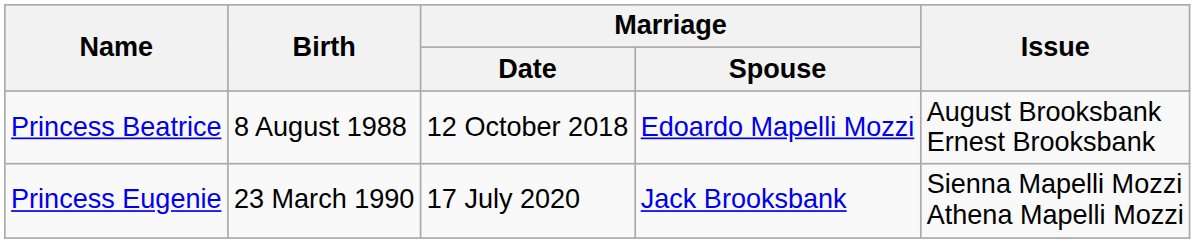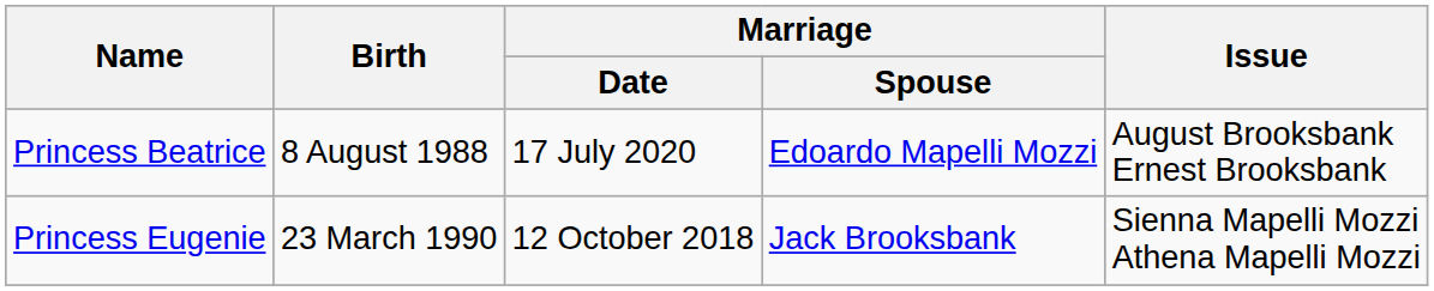Princess Beatrice | Marriage / Date: 12 October 2018 -> 17 July 2020
Princess Eugenie | Marriage / Date: 17 July 2020 -> 12 October 2018
